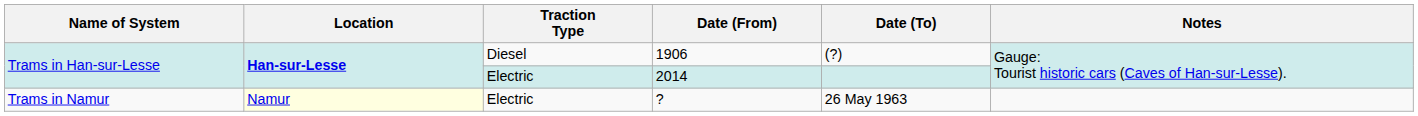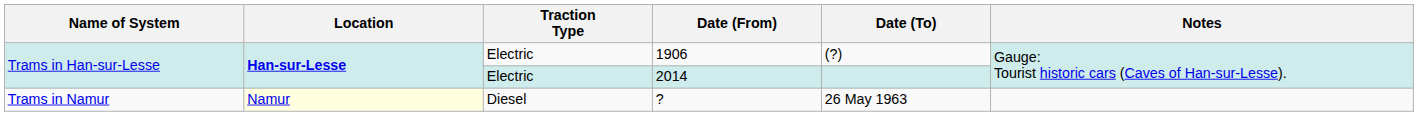1906 | Traction Type: Diesel -> Electric
? | Traction Type: Electric -> Diesel
